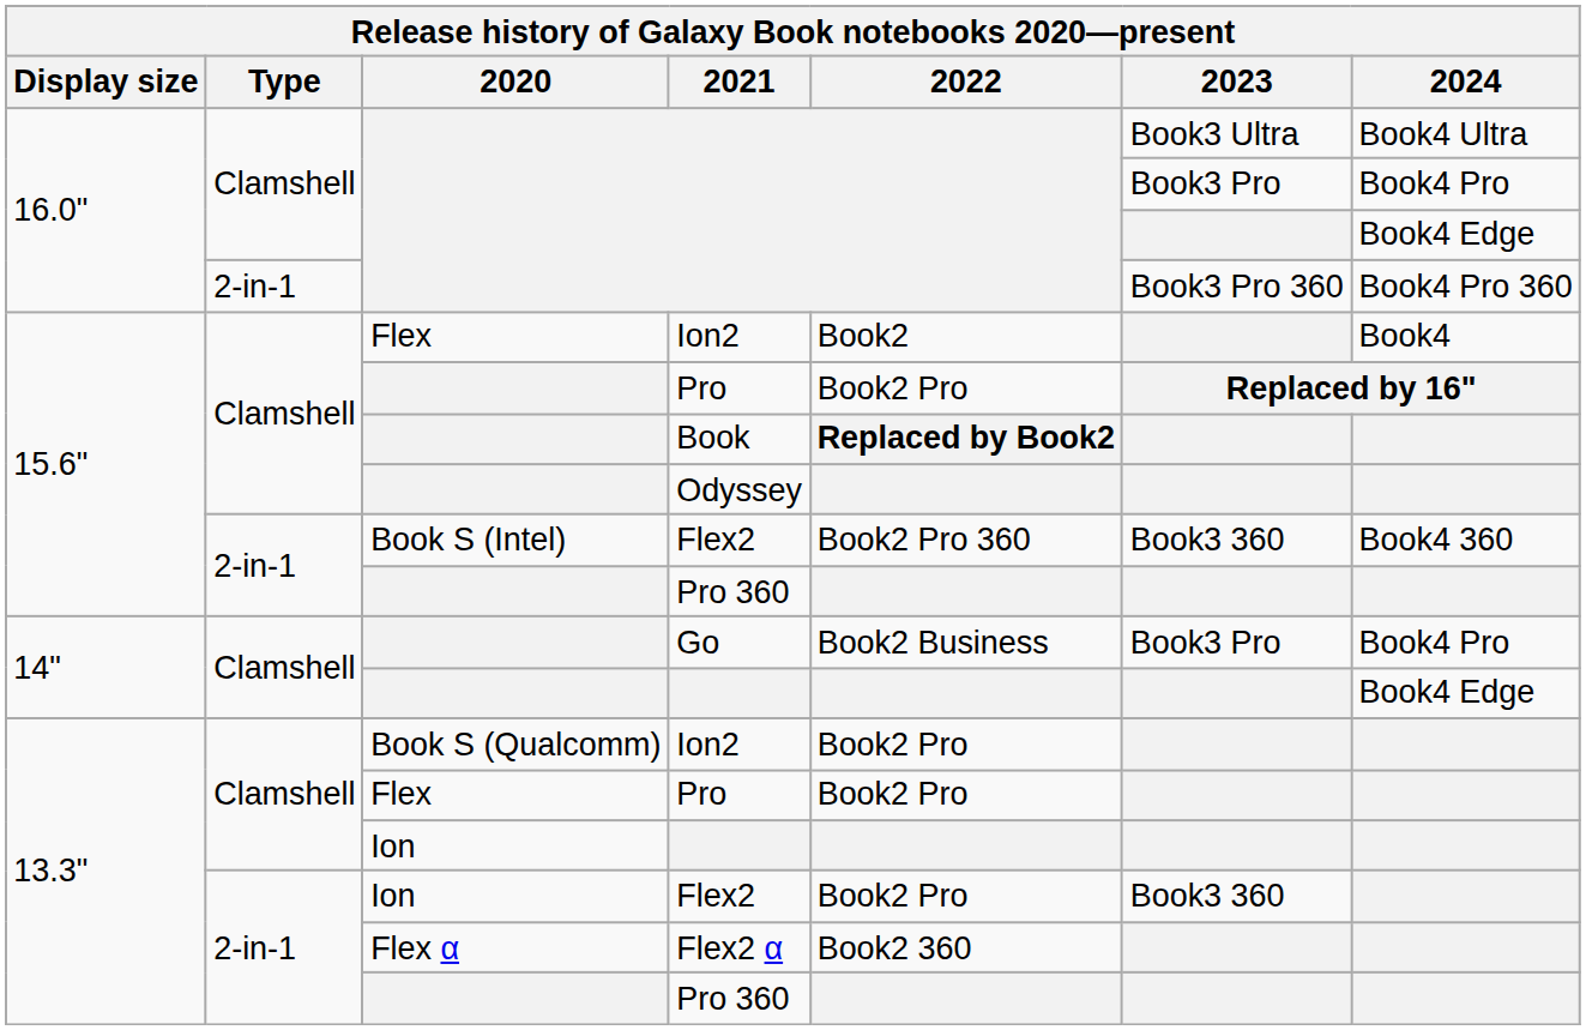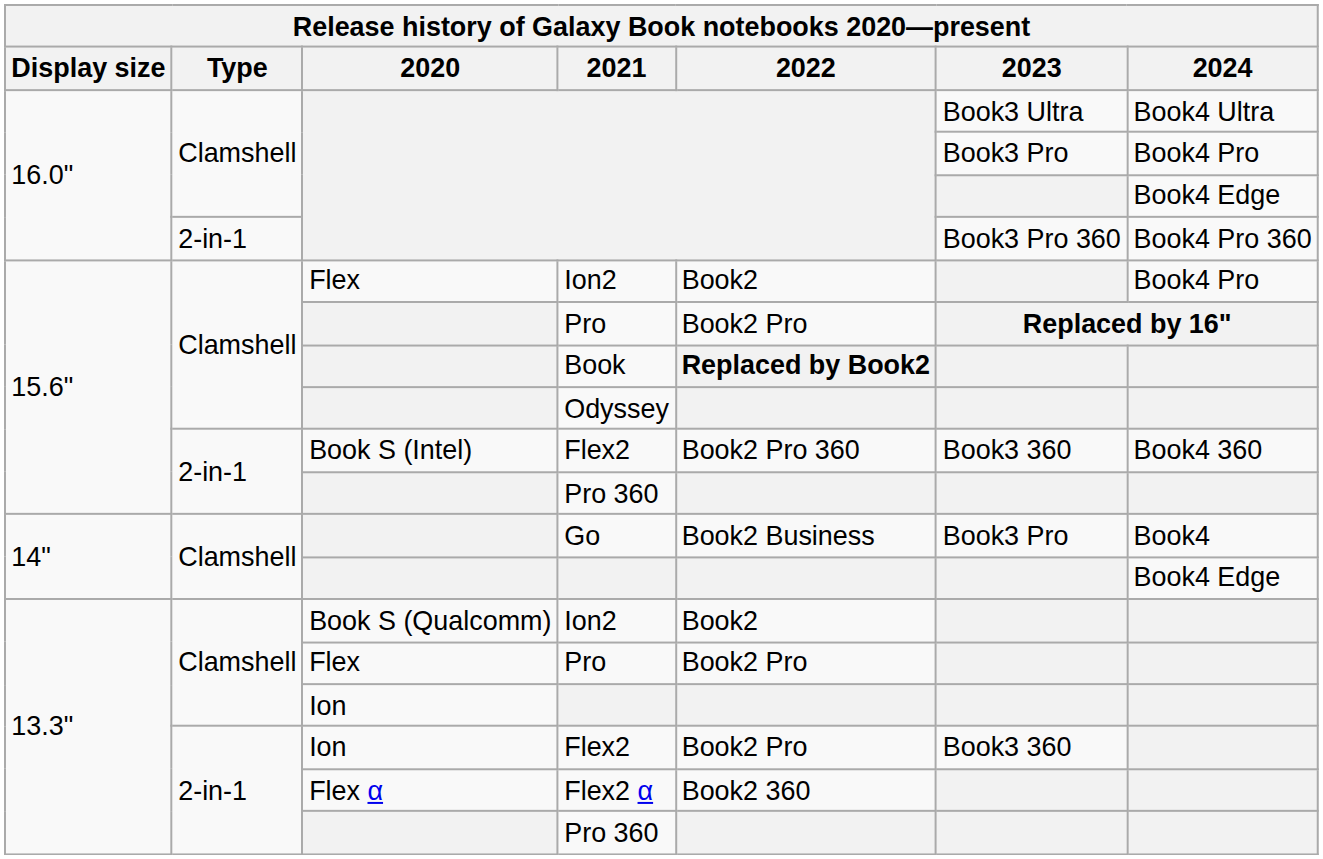15.6" / Ion2 | 2024: Book4 -> Book4 Pro
Go | 2024: Book4 Pro -> Book4
13.3" / Ion2 | 2022: Book2 Pro -> Book2
